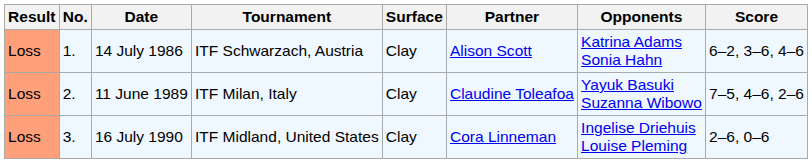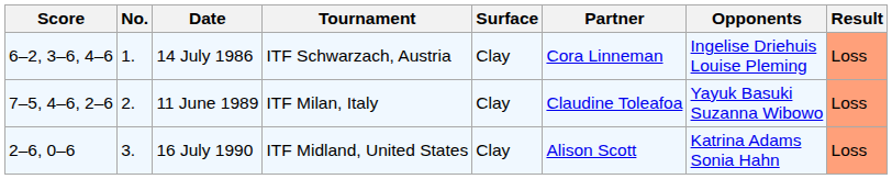columns swapped: Result <-> Score
14 July 1986 | Partner: Alison Scott -> Cora Linneman
14 July 1986 | Opponents: Katrina Adams Sonia Hahn -> Ingelise Driehuis Louise Pleming
16 July 1990 | Partner: Cora Linneman -> Alison Scott
16 July 1990 | Opponents: Ingelise Driehuis Louise Pleming -> Katrina Adams Sonia Hahn
